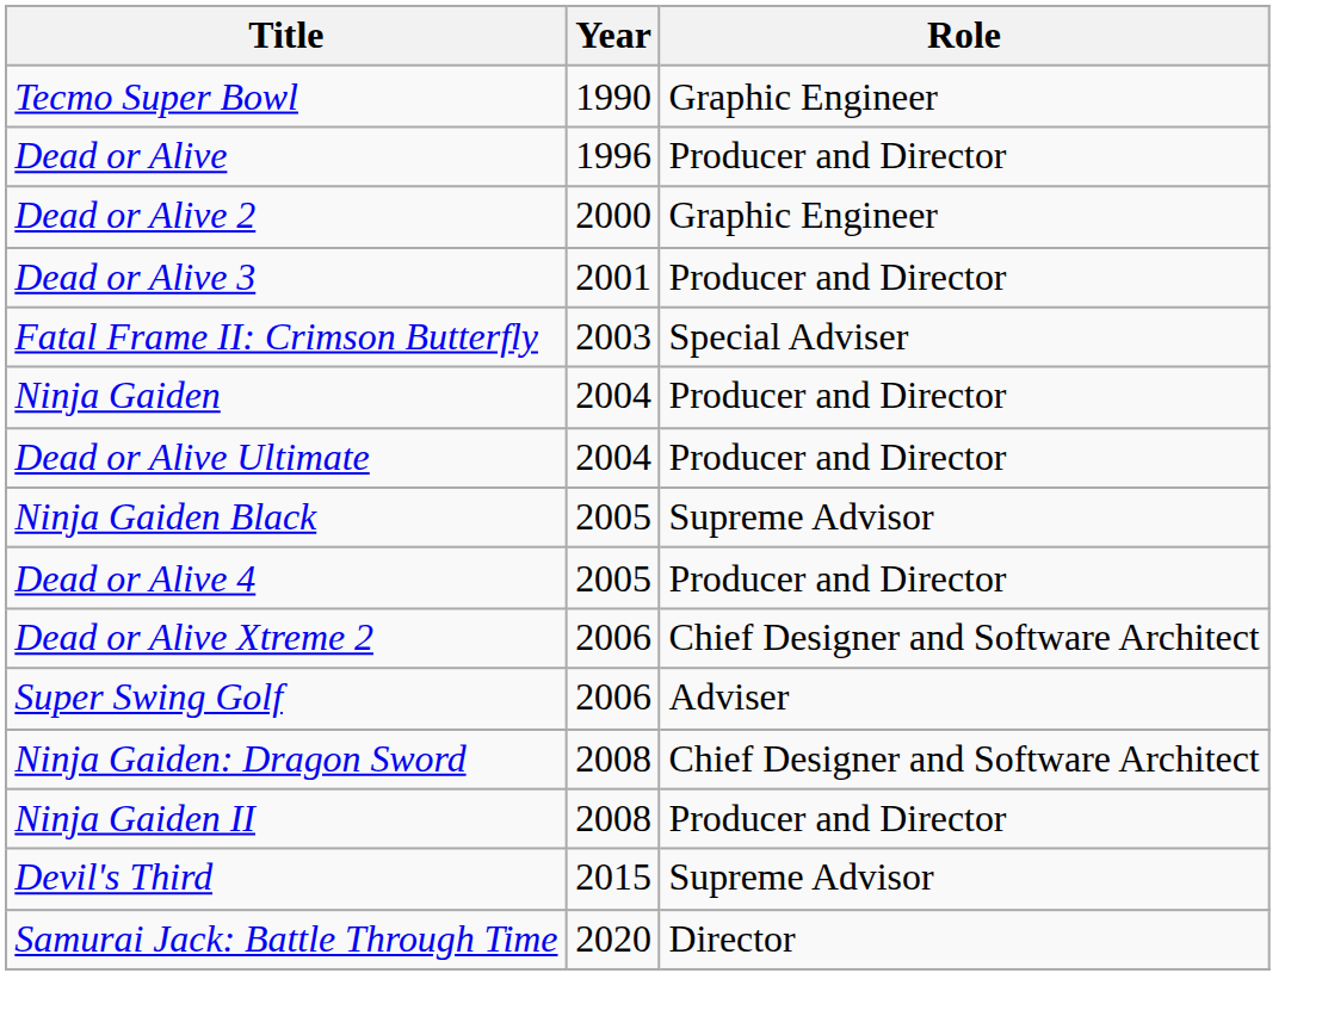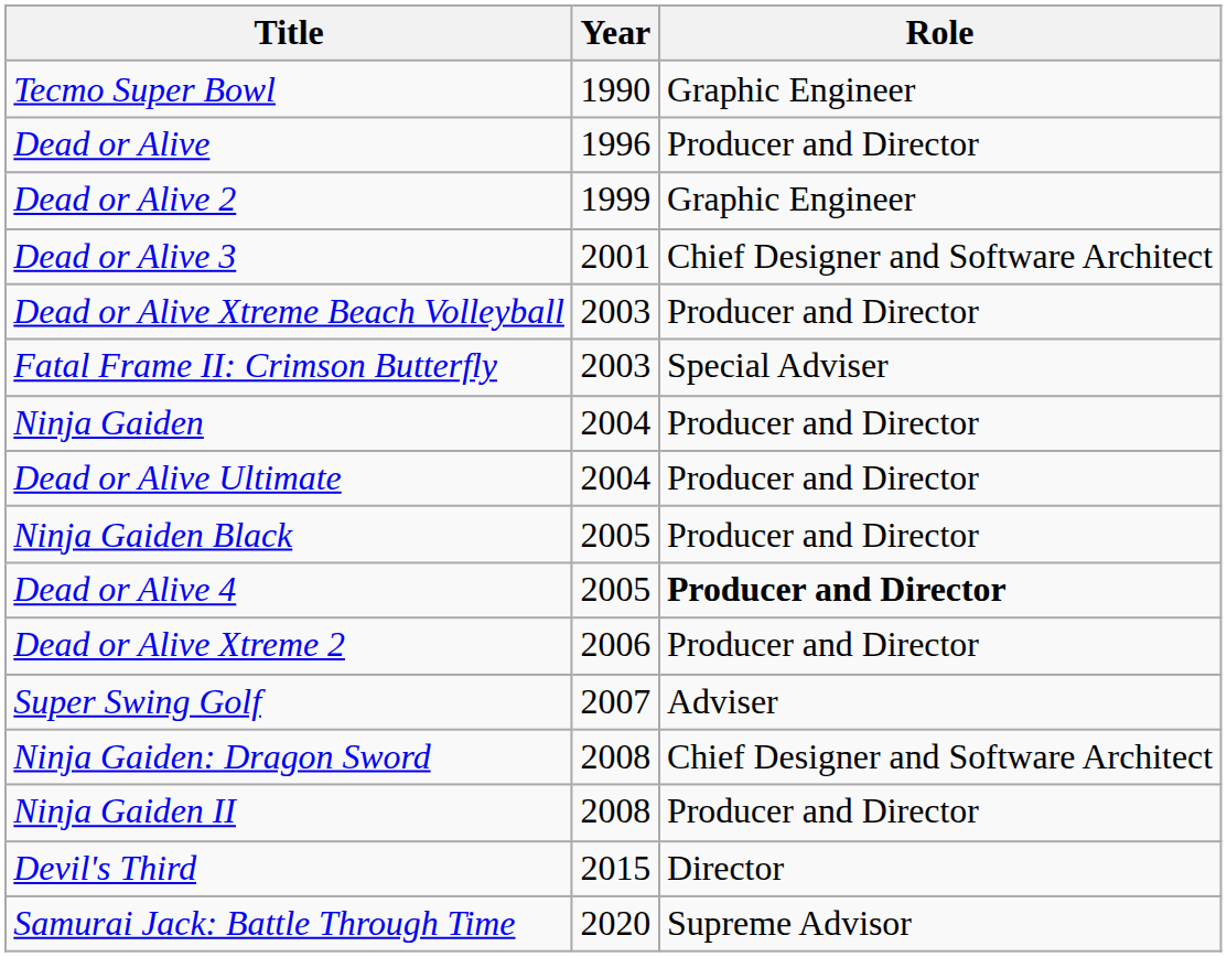Dead or Alive 2 | Year: 2000 -> 1999
Dead or Alive 3 | Role: Producer and Director -> Chief Designer and Software Architect
+ row: Dead or Alive Xtreme Beach Volleyball | 2003 | Producer and Director
Ninja Gaiden Black | Role: Supreme Advisor -> Producer and Director
Dead or Alive 4 | Role: normal -> bold
Dead or Alive Xtreme 2 | Role: Chief Designer and Software Architect -> Producer and Director
Super Swing Golf | Year: 2006 -> 2007
Devil's Third | Role: Supreme Advisor -> Director
Samurai Jack: Battle Through Time | Role: Director -> Supreme Advisor
